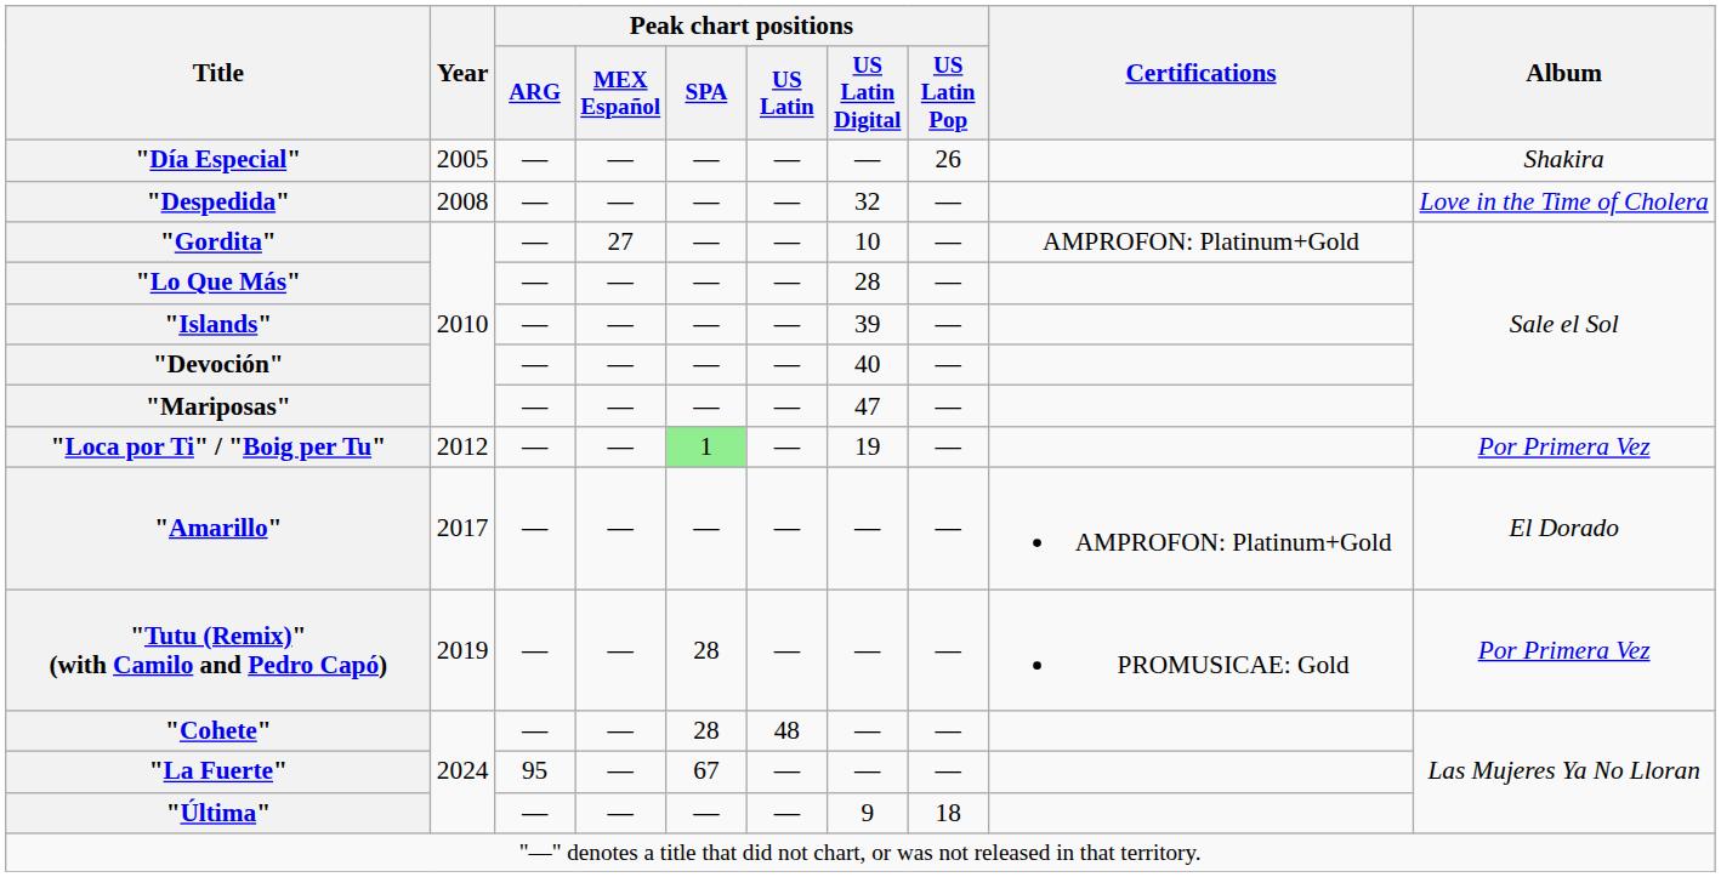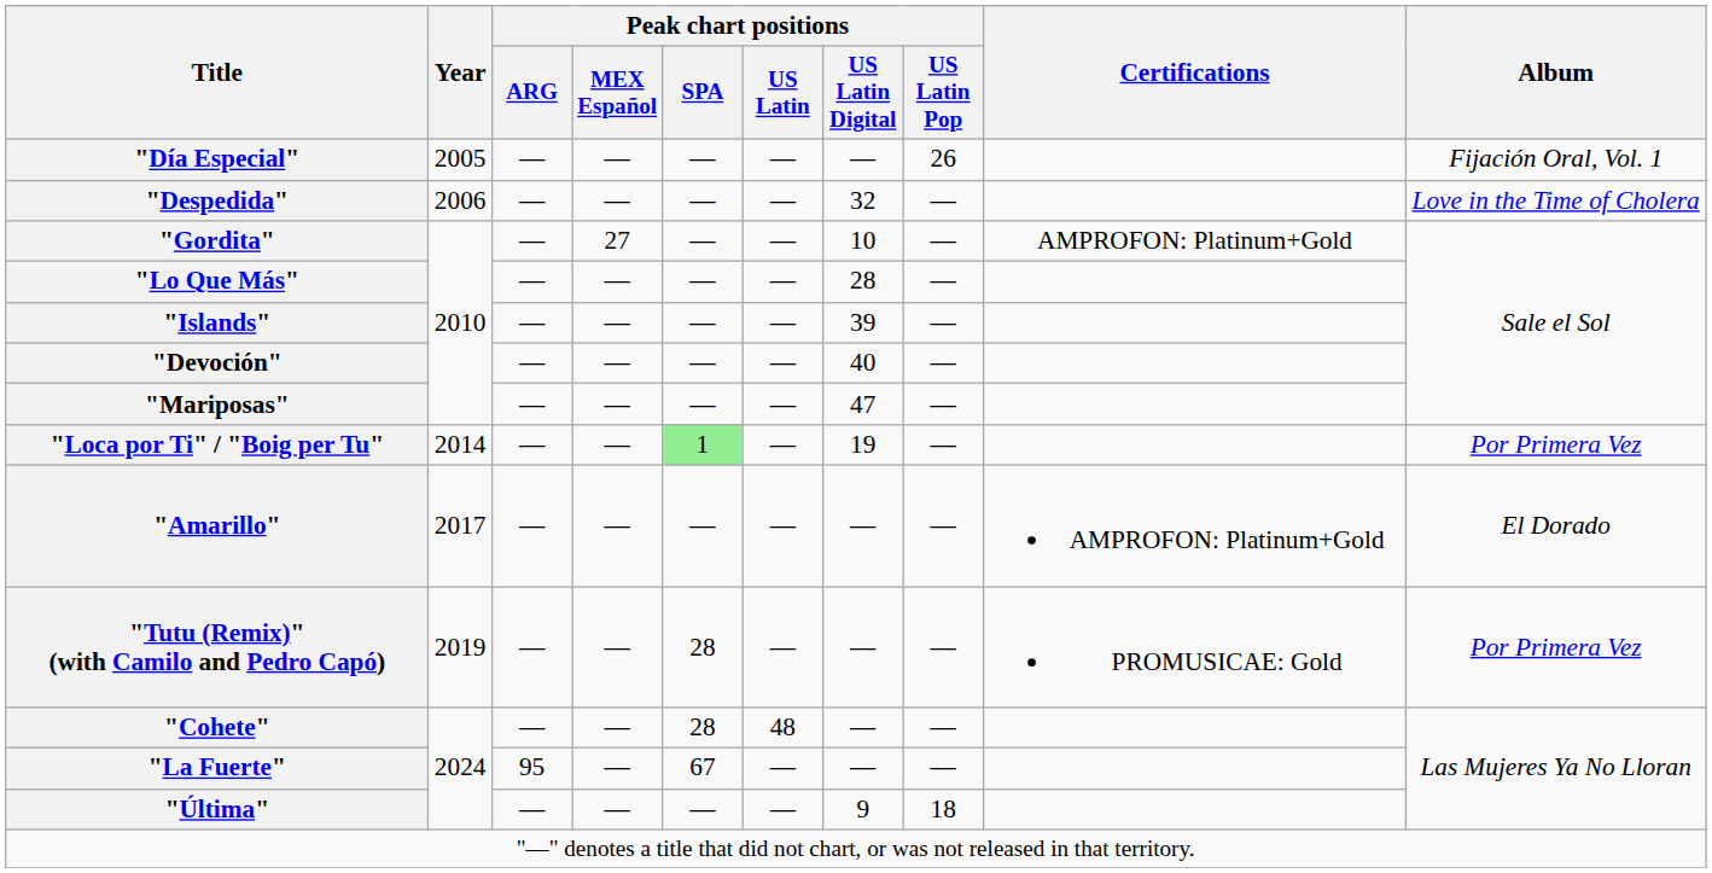"Día Especial" | Album: Shakira -> Fijación Oral, Vol. 1
"Despedida" | Year: 2008 -> 2006
"Loca por Ti" / "Boig per Tu" | Year: 2012 -> 2014
